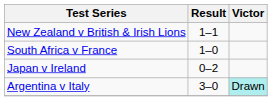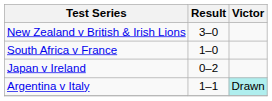New Zealand v British & Irish Lions | Result: 1–1 -> 3–0
Argentina v Italy | Result: 3–0 -> 1–1
